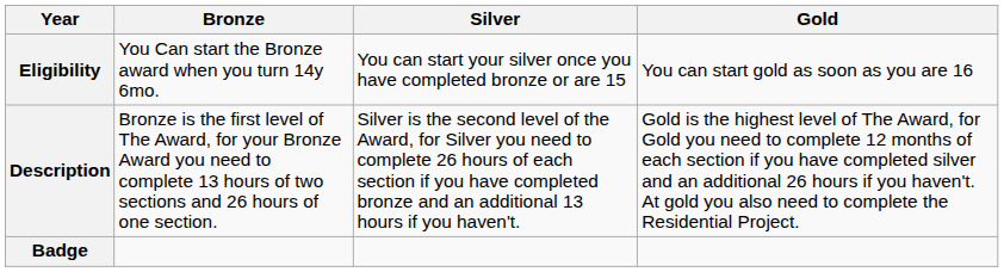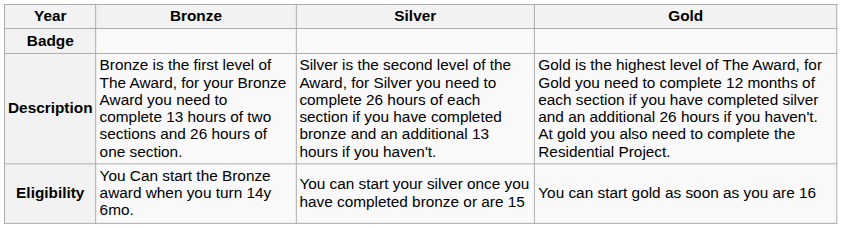rows swapped: Badge <-> Eligibility
